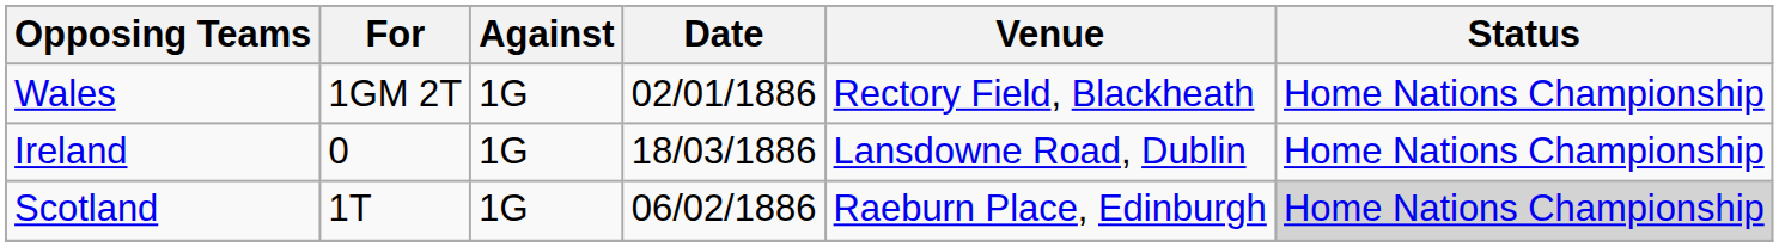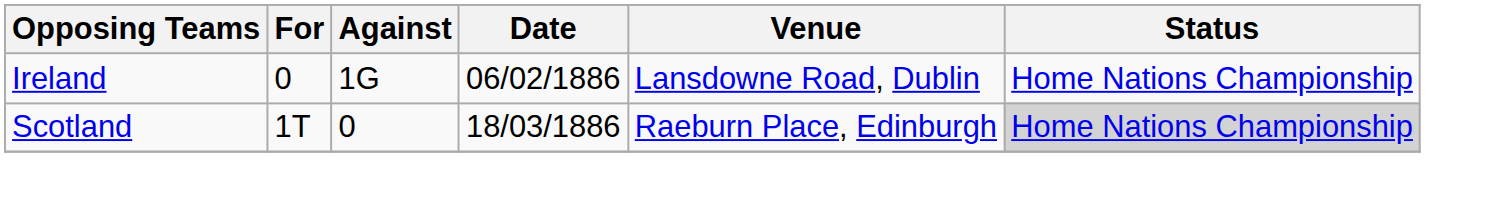- row: Wales | 1GM 2T | 1G | 02/01/1886 | Rectory Field, Blackheath | Home Nations Championship
Ireland | Date: 18/03/1886 -> 06/02/1886
Scotland | Against: 1G -> 0
Scotland | Date: 06/02/1886 -> 18/03/1886
